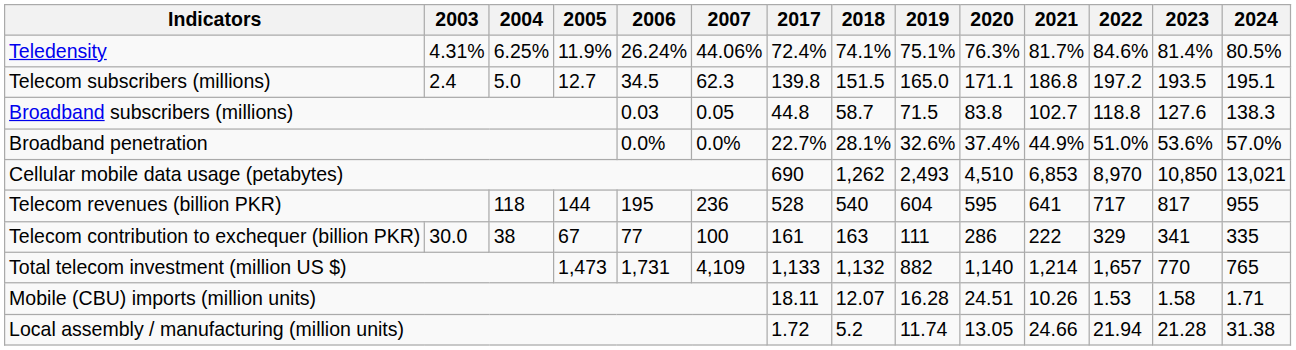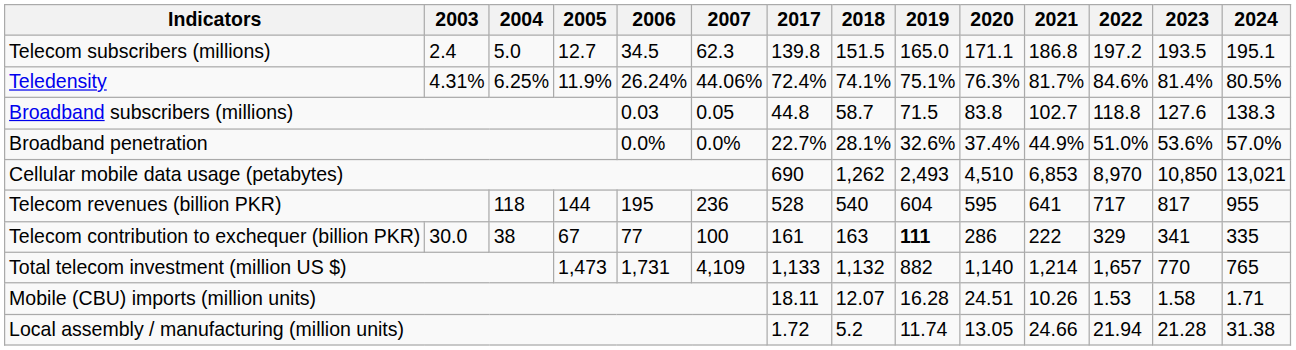rows swapped: Teledensity <-> Telecom subscribers (millions)
Telecom contribution to exchequer (billion PKR) | 2019: normal -> bold
